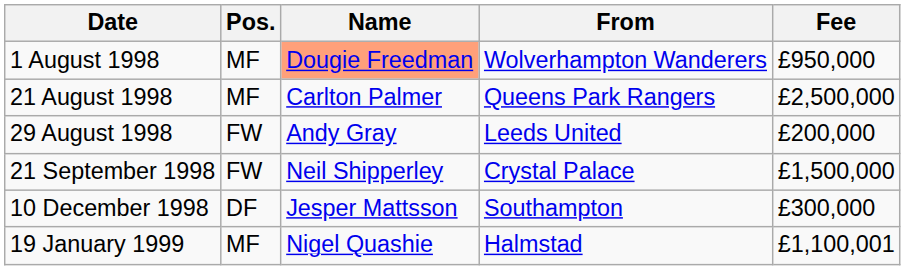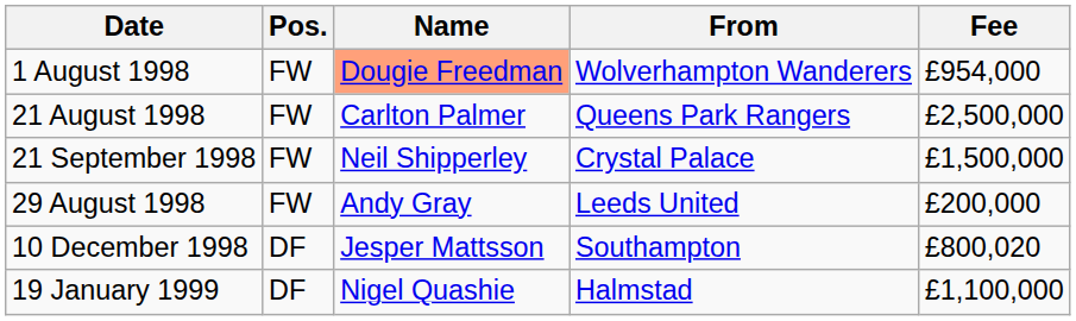1 August 1998 | Pos.: MF -> FW
1 August 1998 | Fee: £950,000 -> £954,000
21 August 1998 | Pos.: MF -> FW
rows swapped: 29 August 1998 <-> 21 September 1998
10 December 1998 | Fee: £300,000 -> £800,020
19 January 1999 | Pos.: MF -> DF
19 January 1999 | Fee: £1,100,001 -> £1,100,000
